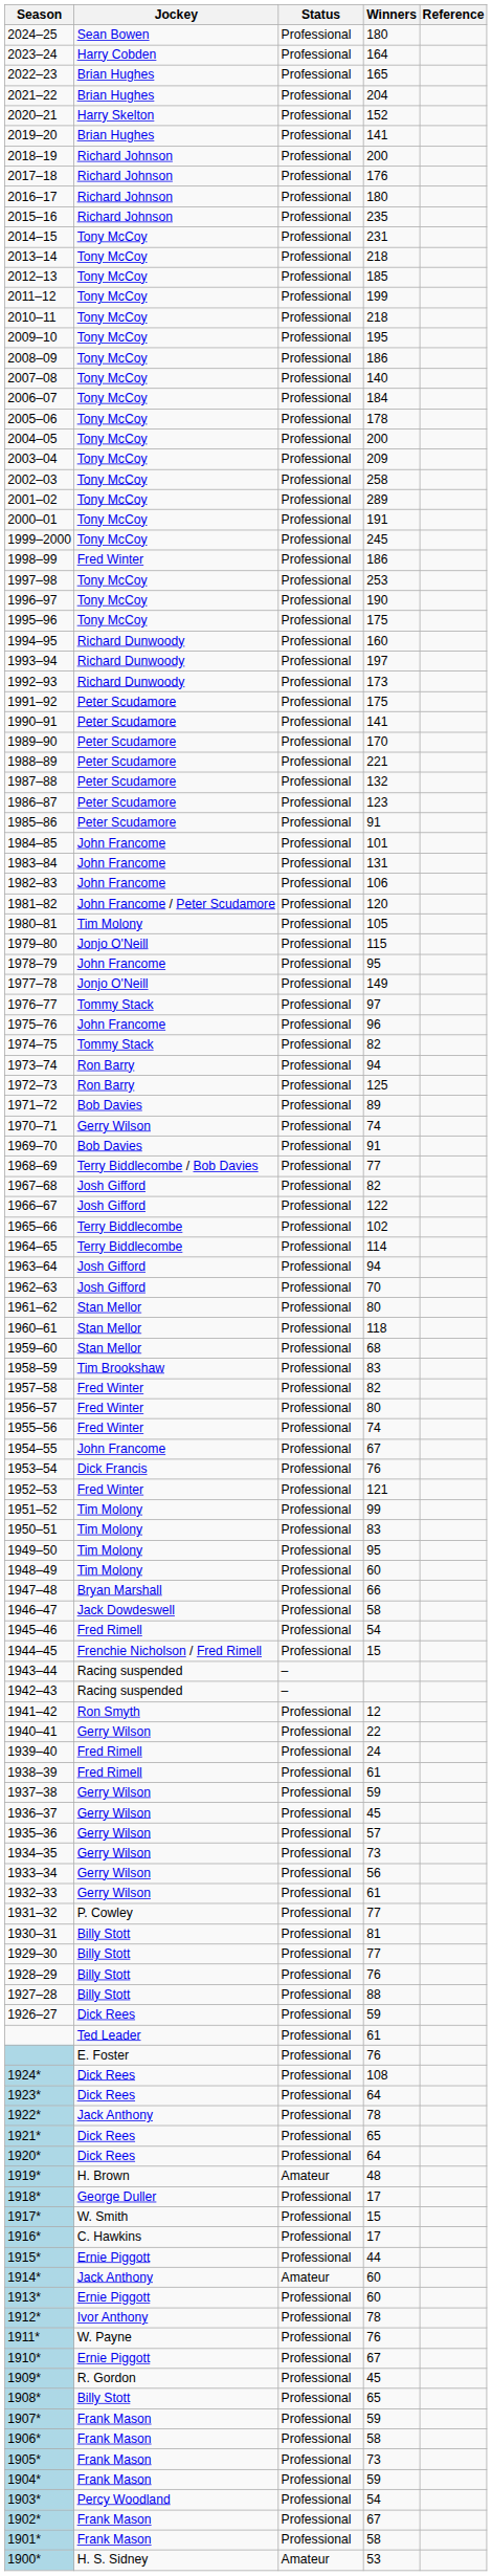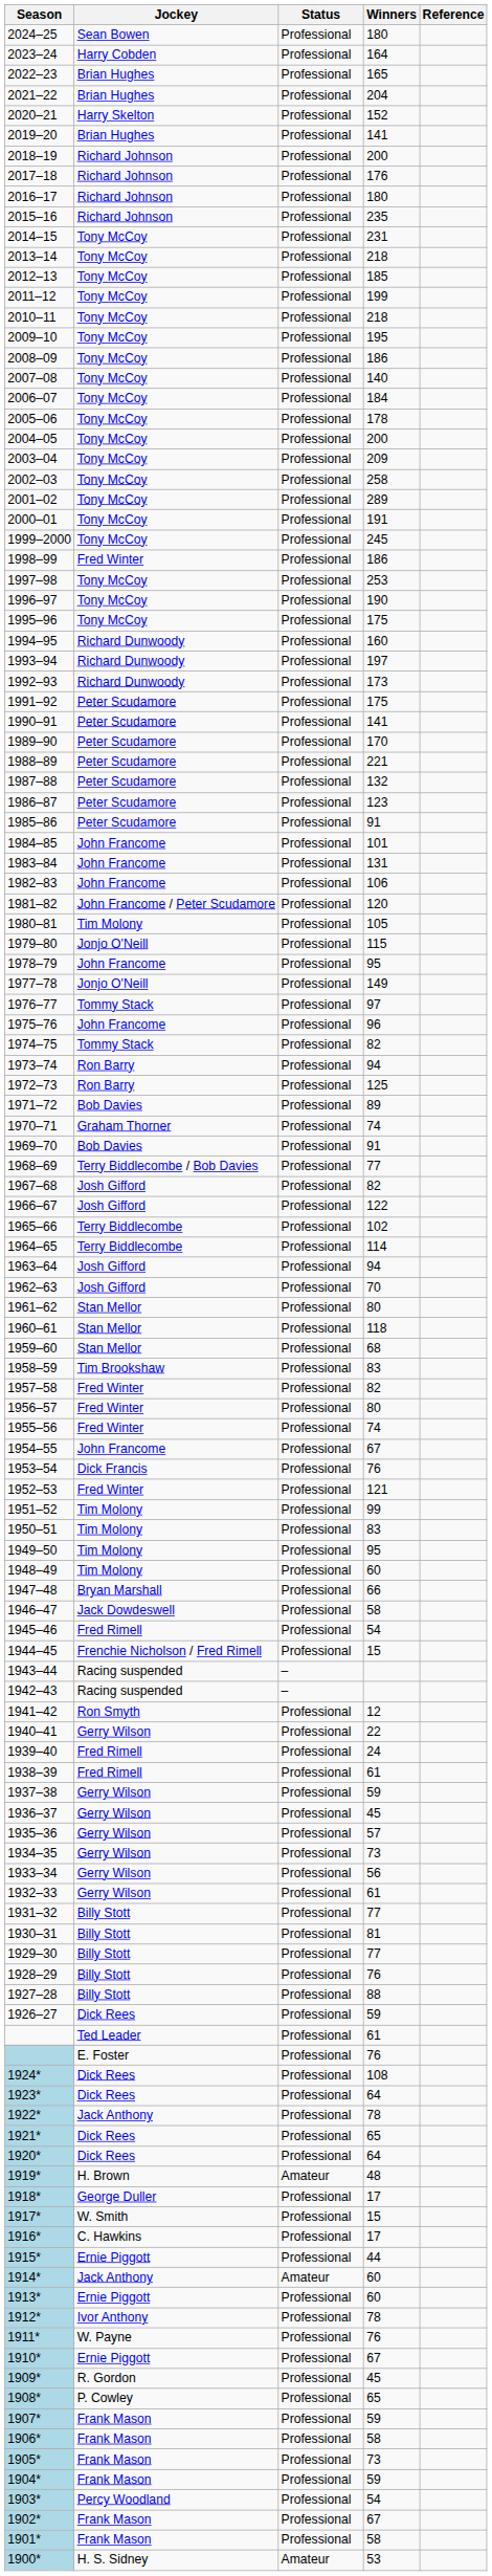1970–71 | Jockey: Gerry Wilson -> Graham Thorner
1931–32 | Jockey: P. Cowley -> Billy Stott
1908* | Jockey: Billy Stott -> P. Cowley
